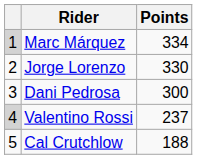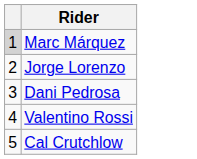- column: Points | 334 | 330 | 300 | 237 | 188
Valentino Rossi | column 1: lightgrey background -> no background
